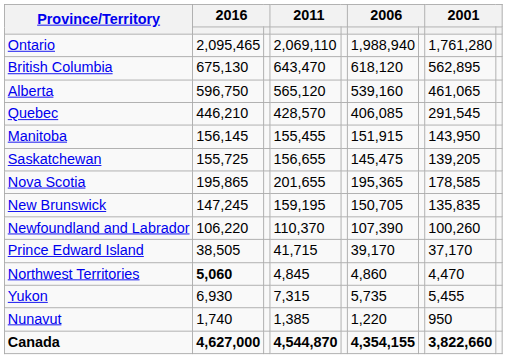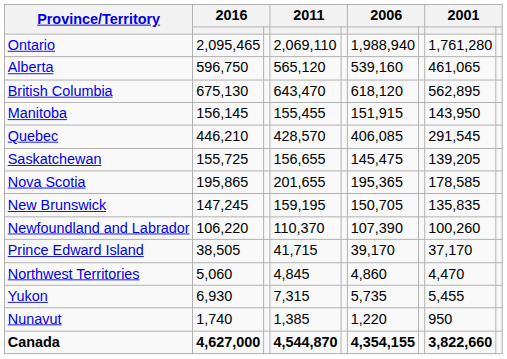rows swapped: British Columbia <-> Alberta
rows swapped: Quebec <-> Manitoba
Northwest Territories | column 2: bold -> normal
